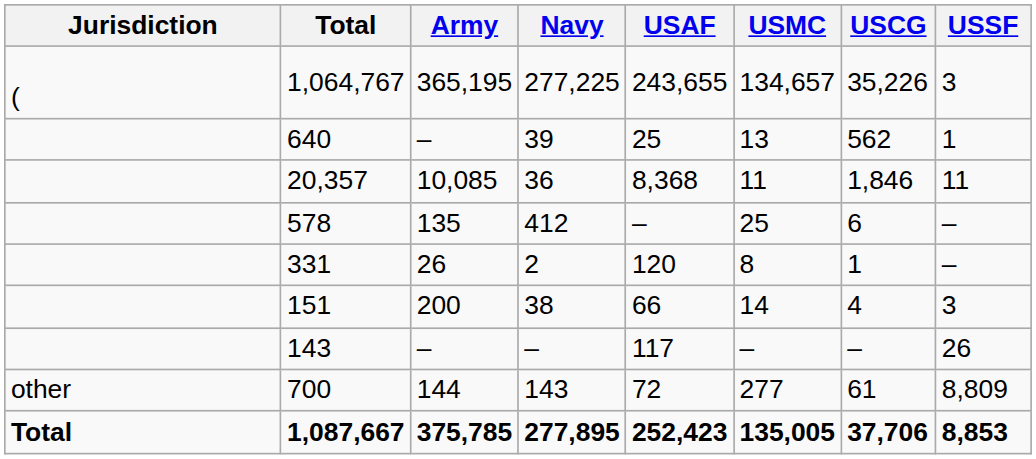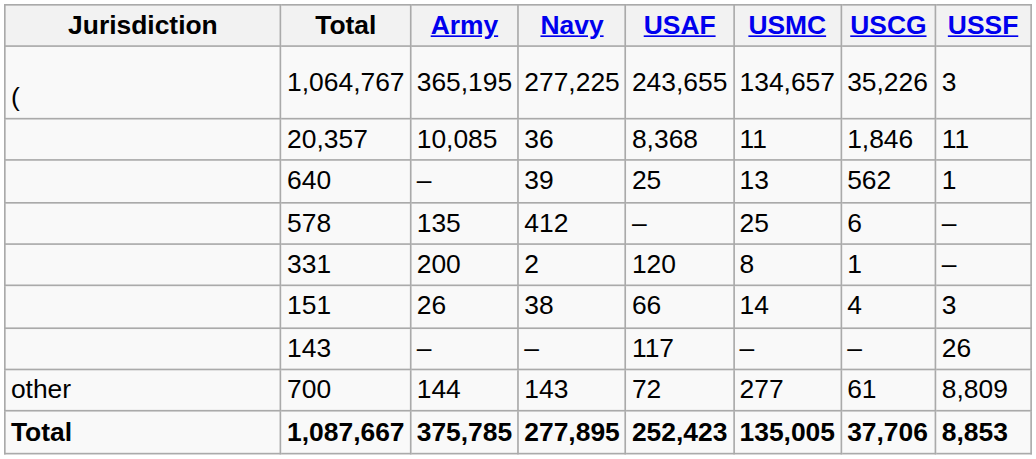rows swapped: 20,357 <-> 640
331 | Army: 26 -> 200
151 | Army: 200 -> 26
